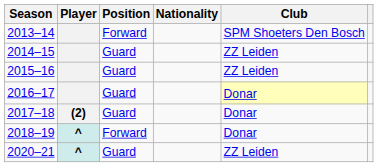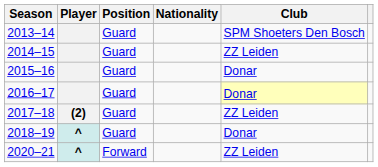2013–14 | Position: Forward -> Guard
2015–16 | Club: ZZ Leiden -> Donar
2017–18 | Club: Donar -> ZZ Leiden
2018–19 | Position: Forward -> Guard
2020–21 | Position: Guard -> Forward
